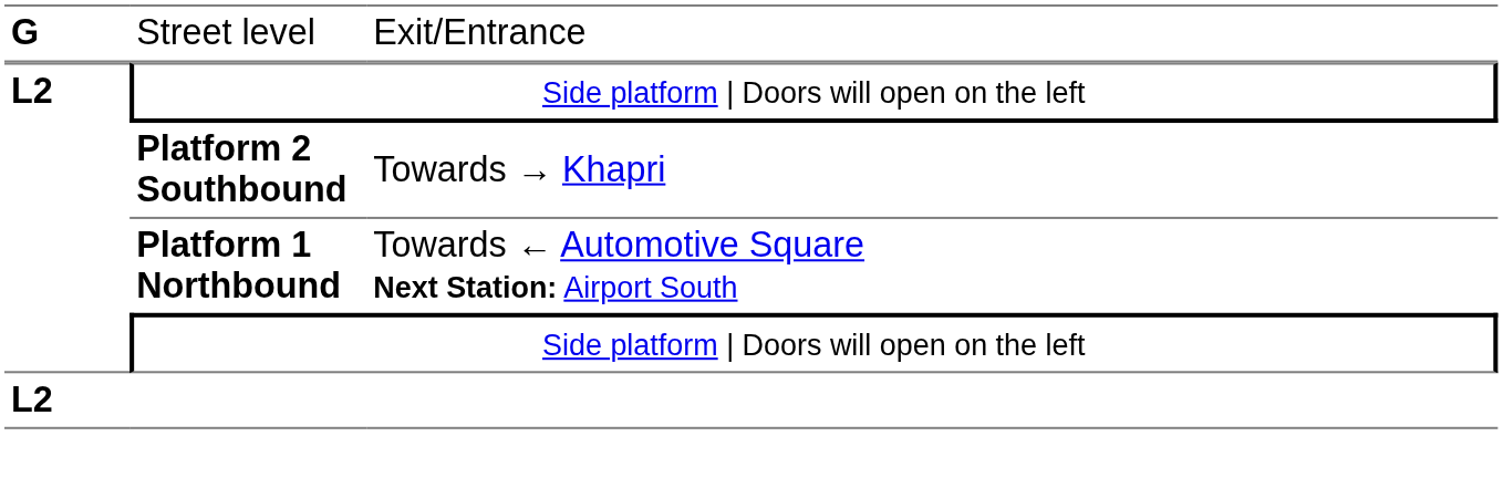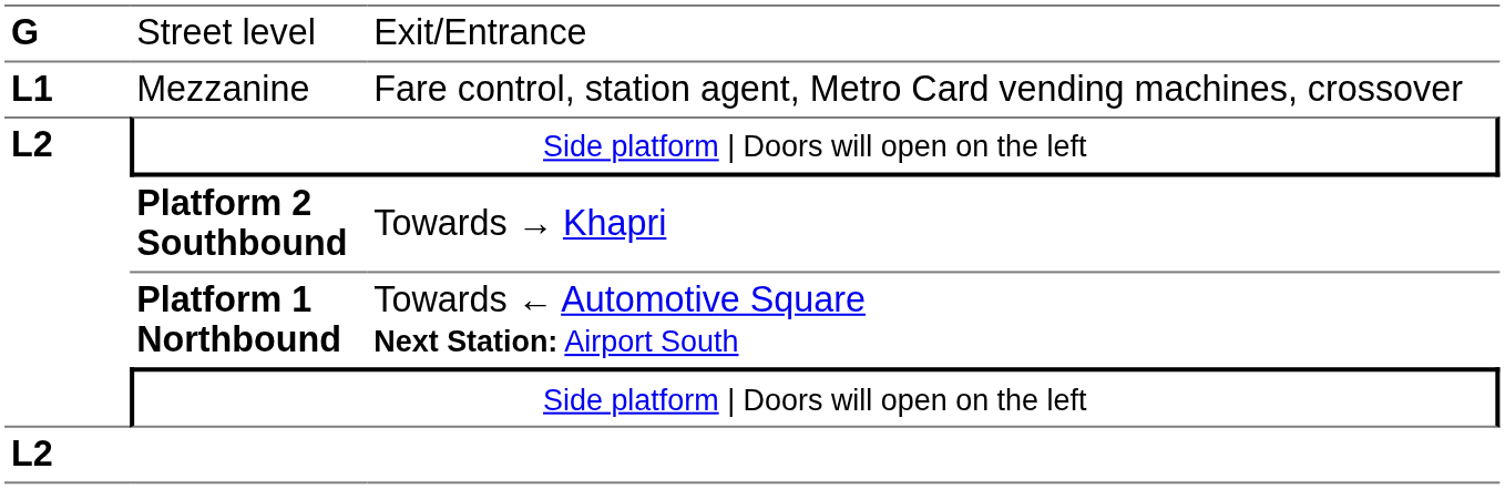+ row: L1 | Mezzanine | Fare control, station agent, Metro Card vending machines, crossover
